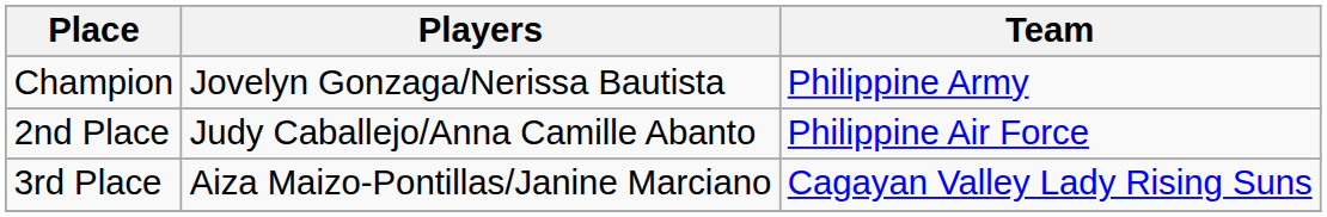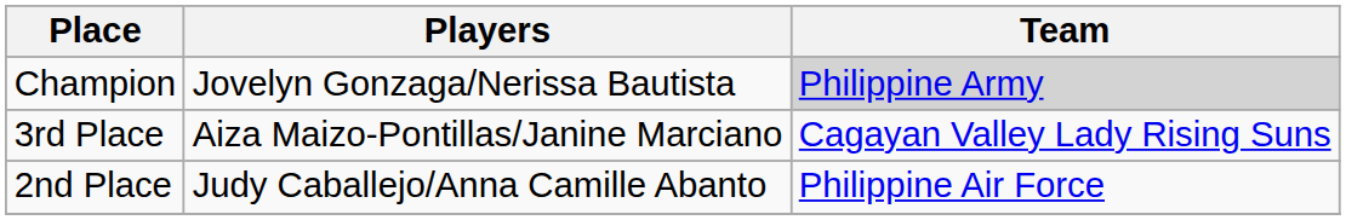Champion | Team: no background -> lightgrey background
rows swapped: 2nd Place <-> 3rd Place
